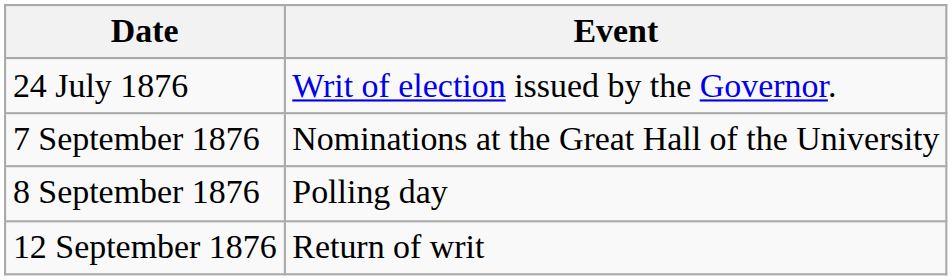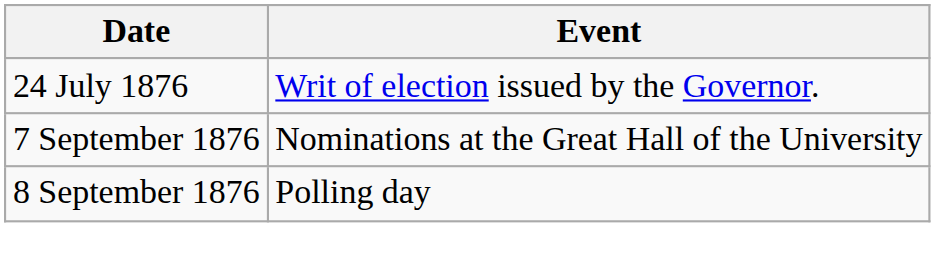- row: 12 September 1876 | Return of writ
